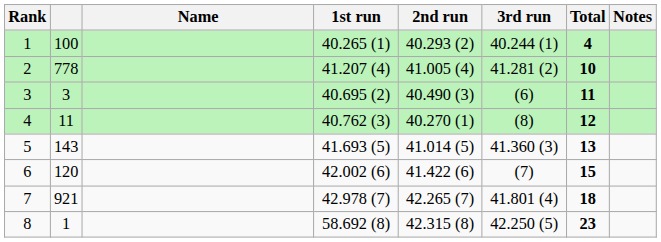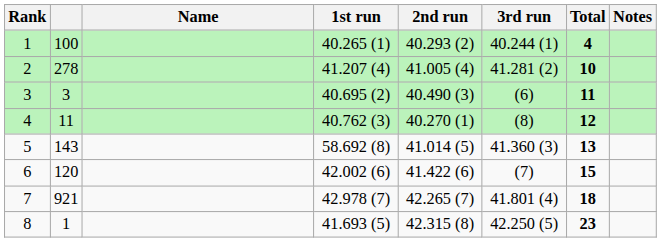2 | column 2: 778 -> 278
5 | 1st run: 41.693 (5) -> 58.692 (8)
8 | 1st run: 58.692 (8) -> 41.693 (5)
